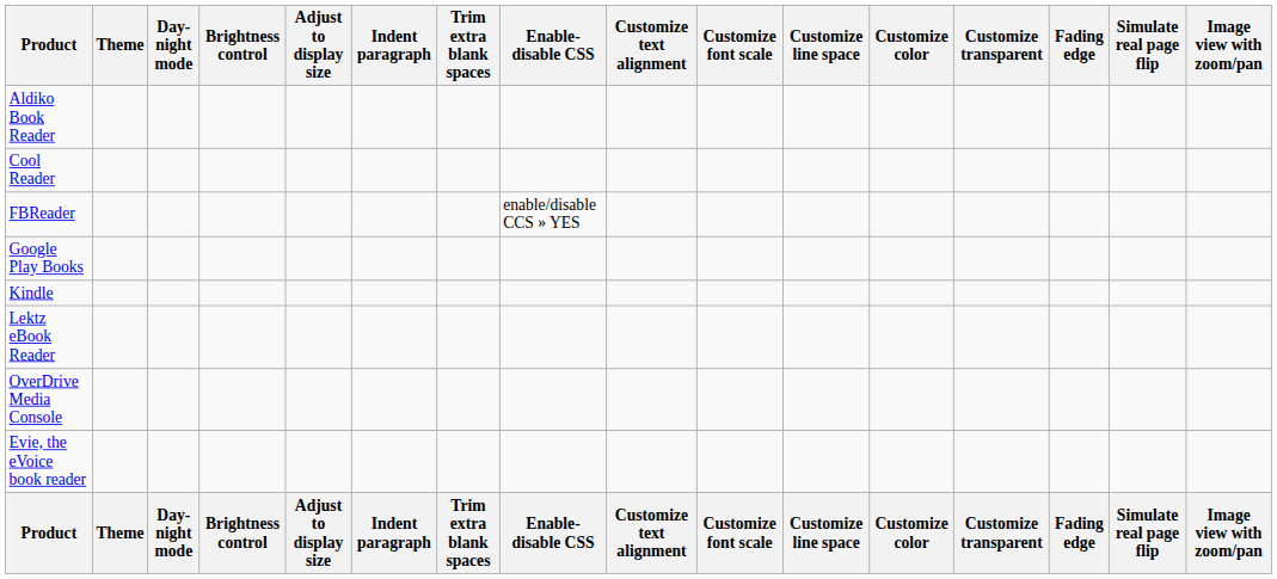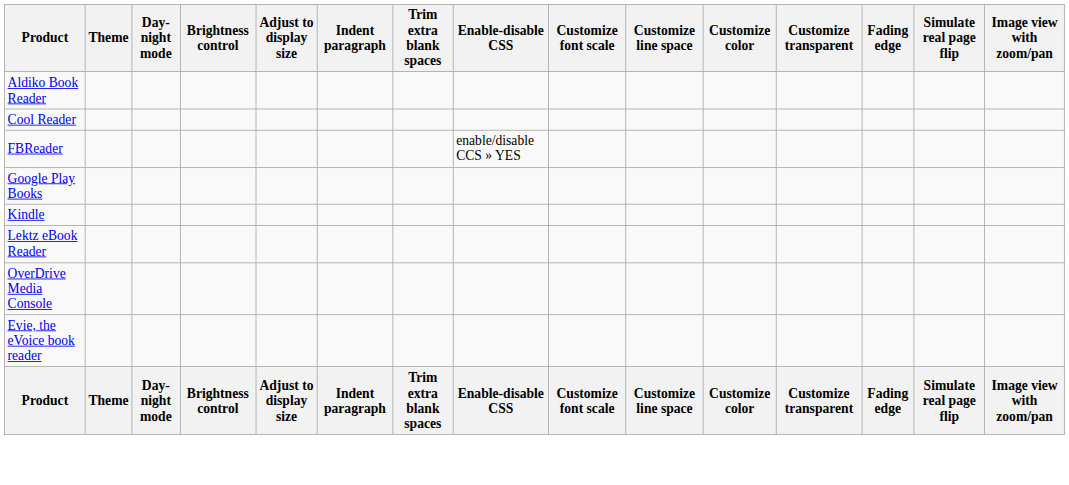- column: Customize text alignment | Customize text alignment
